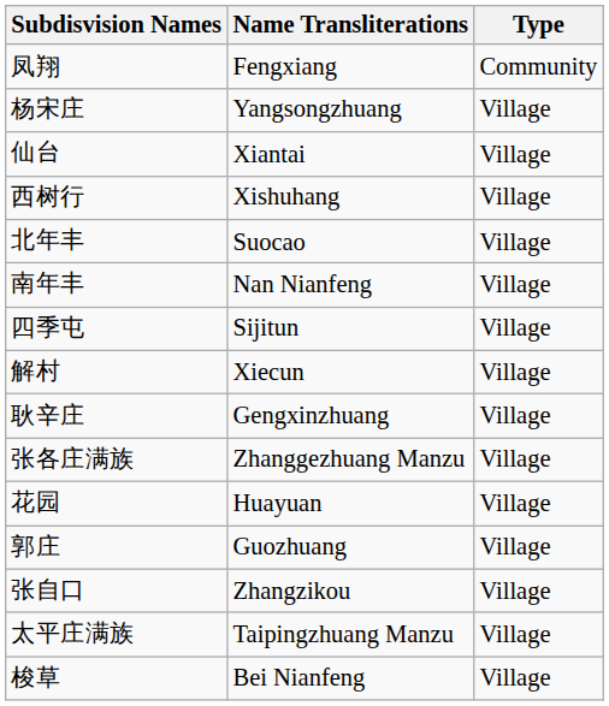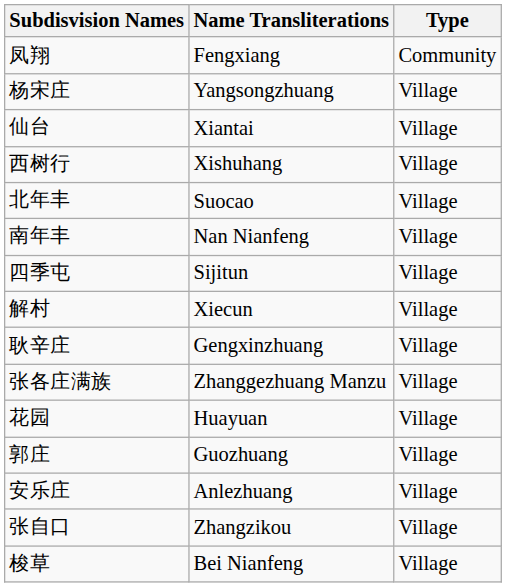+ row: 安乐庄 | Anlezhuang | Village
- row: 太平庄满族 | Taipingzhuang Manzu | Village
